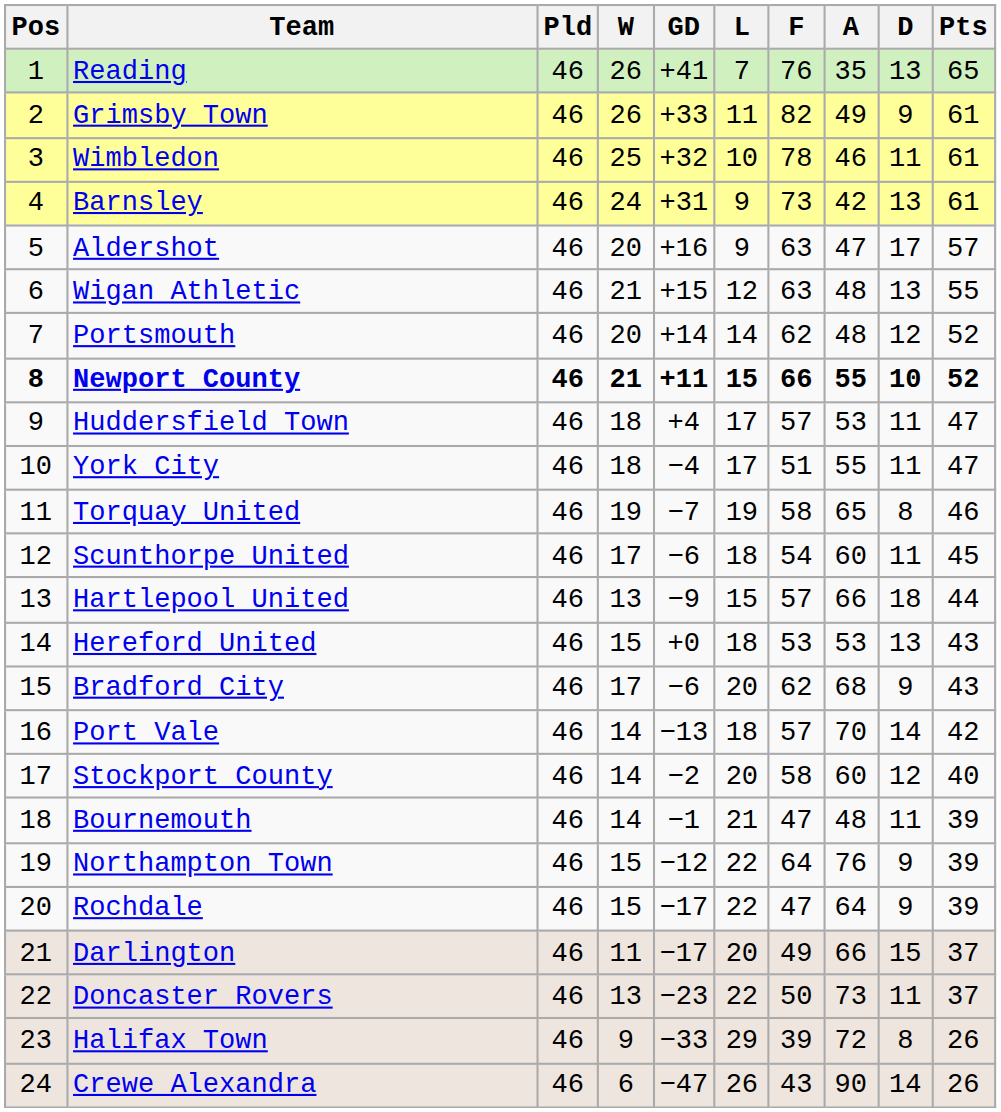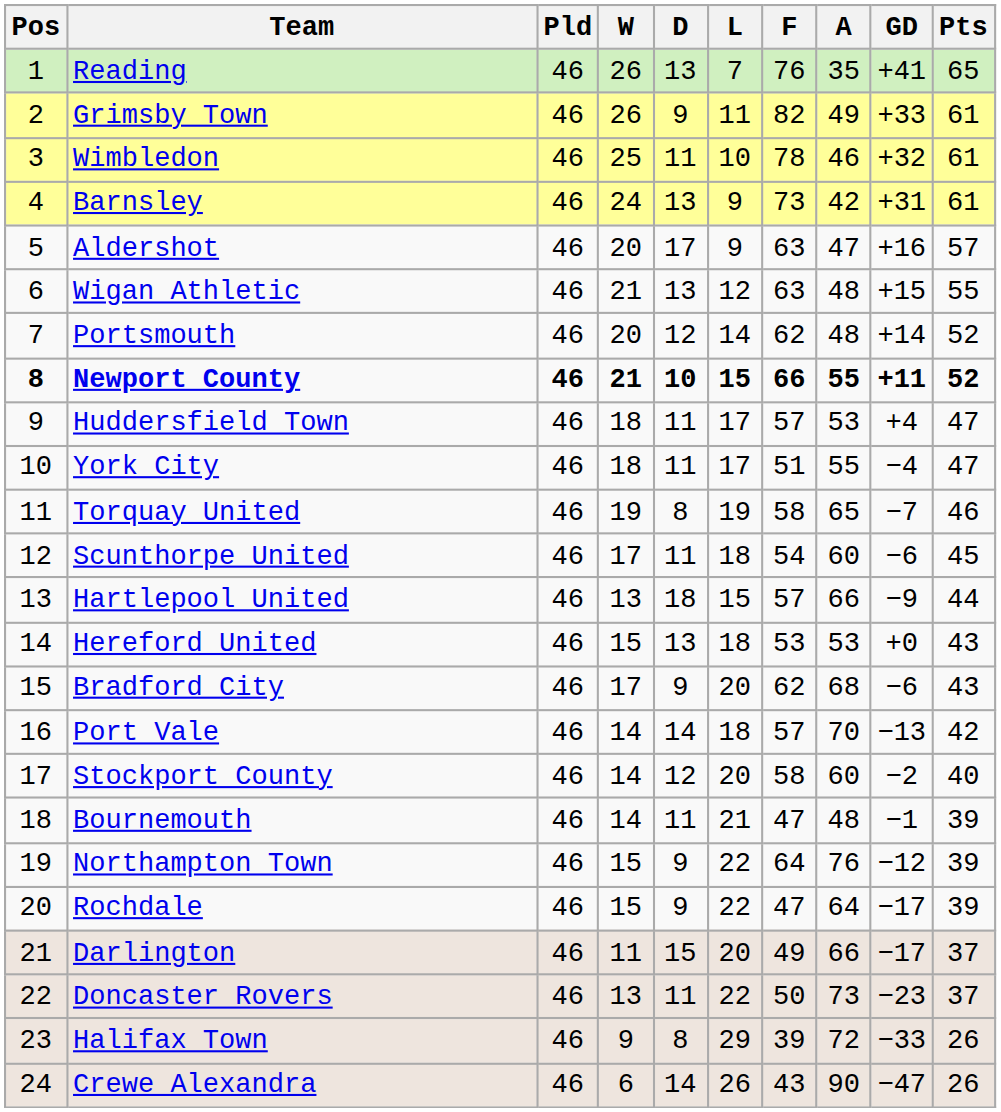columns swapped: D <-> GD
